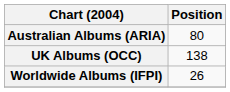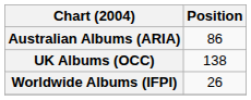Australian Albums (ARIA) | Position: 80 -> 86
